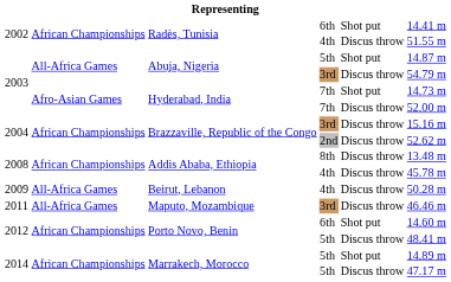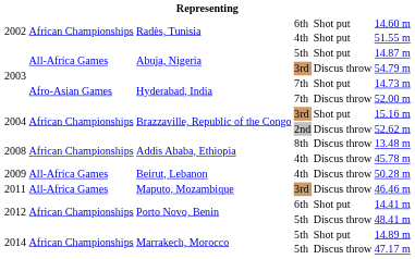Radès, Tunisia / 6th | column 6: 14.41 m -> 14.60 m
Radès, Tunisia / 4th | column 5: Discus throw -> Shot put
Brazzaville, Republic of the Congo / 3rd | column 5: Discus throw -> Shot put
Porto Novo, Benin / 6th | column 6: 14.60 m -> 14.41 m
